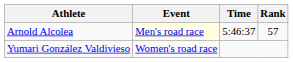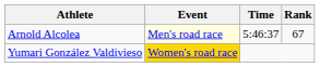Arnold Alcolea | Rank: 57 -> 67
Yumari González Valdivieso | Event: no background -> gold background
